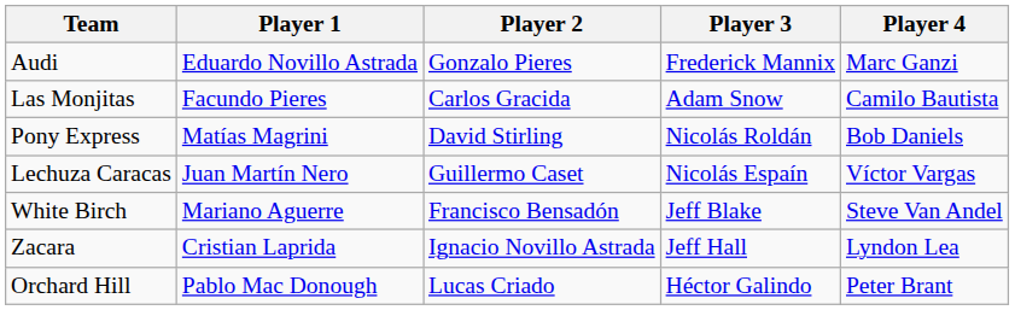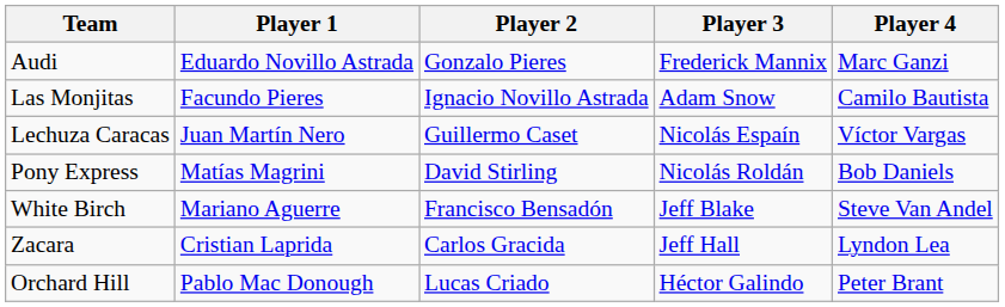Las Monjitas | Player 2: Carlos Gracida -> Ignacio Novillo Astrada
rows swapped: Pony Express <-> Lechuza Caracas
Zacara | Player 2: Ignacio Novillo Astrada -> Carlos Gracida
